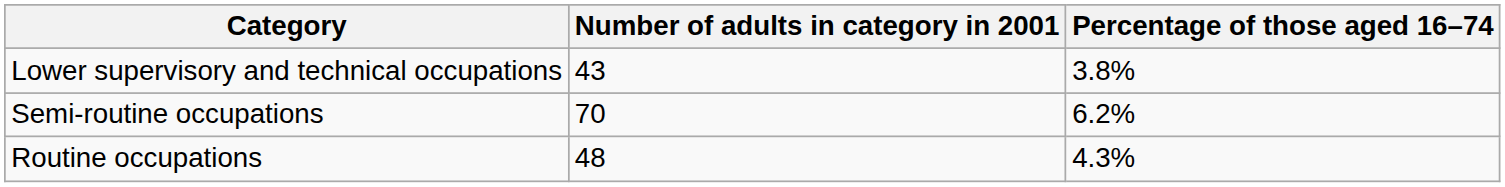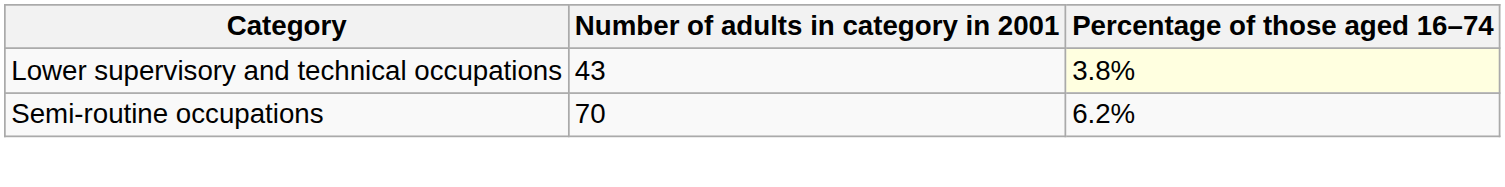Lower supervisory and technical occupations | Percentage of those aged 16–74: no background -> lightyellow background
- row: Routine occupations | 48 | 4.3%
